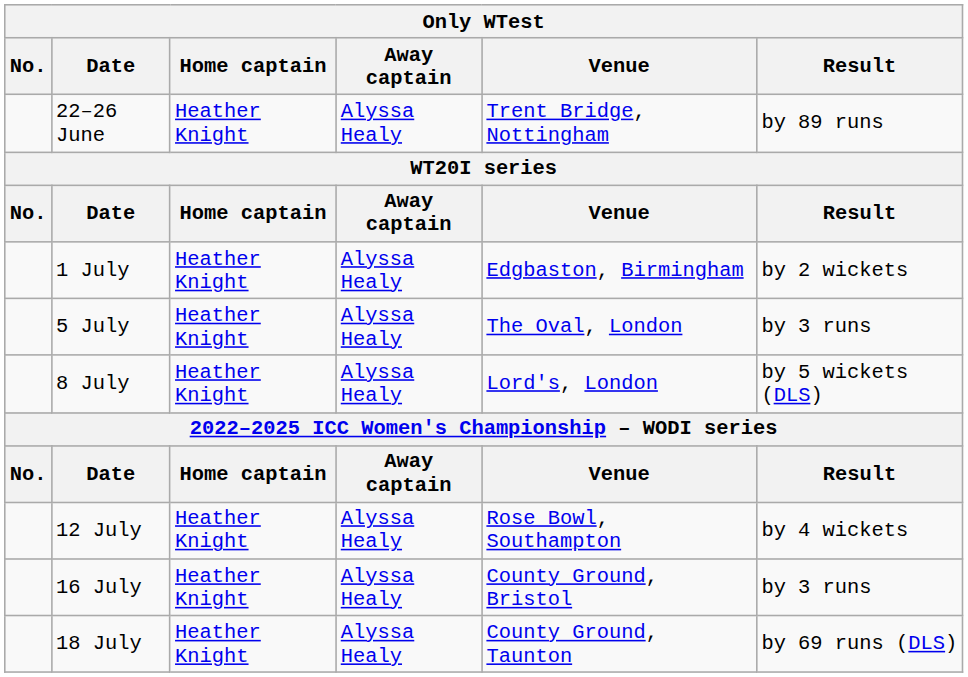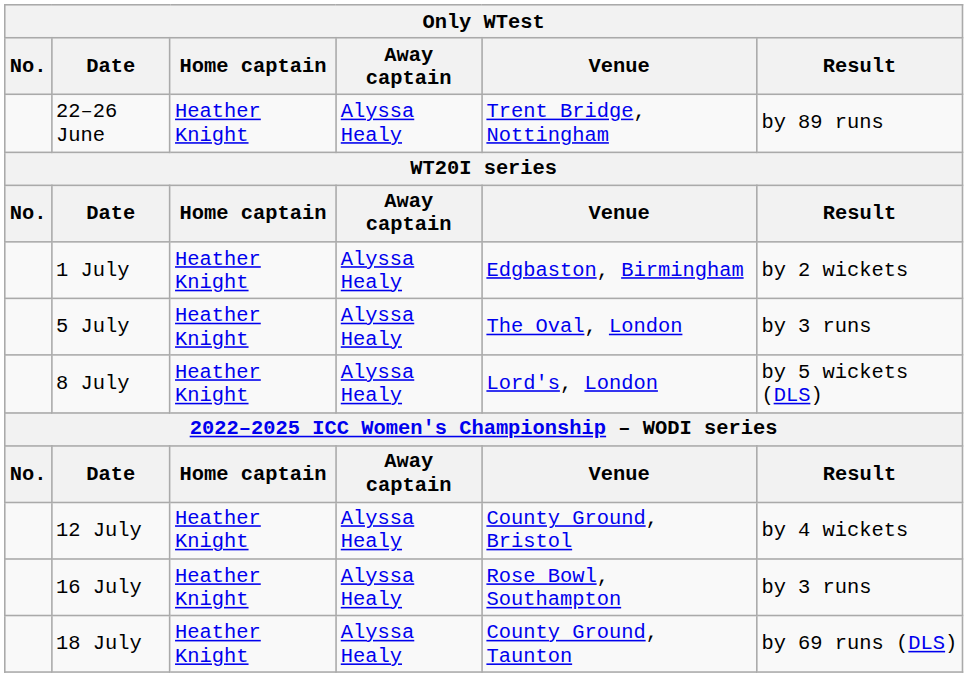12 July | Venue: Rose Bowl, Southampton -> County Ground, Bristol
16 July | Venue: County Ground, Bristol -> Rose Bowl, Southampton
